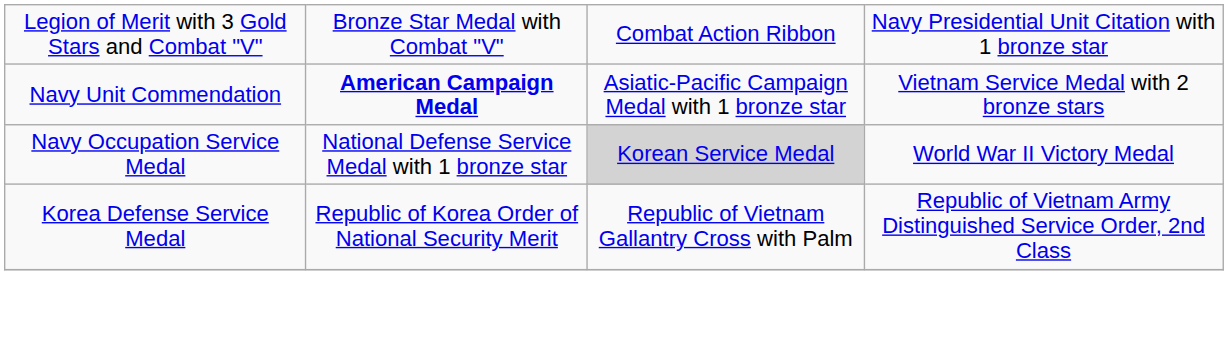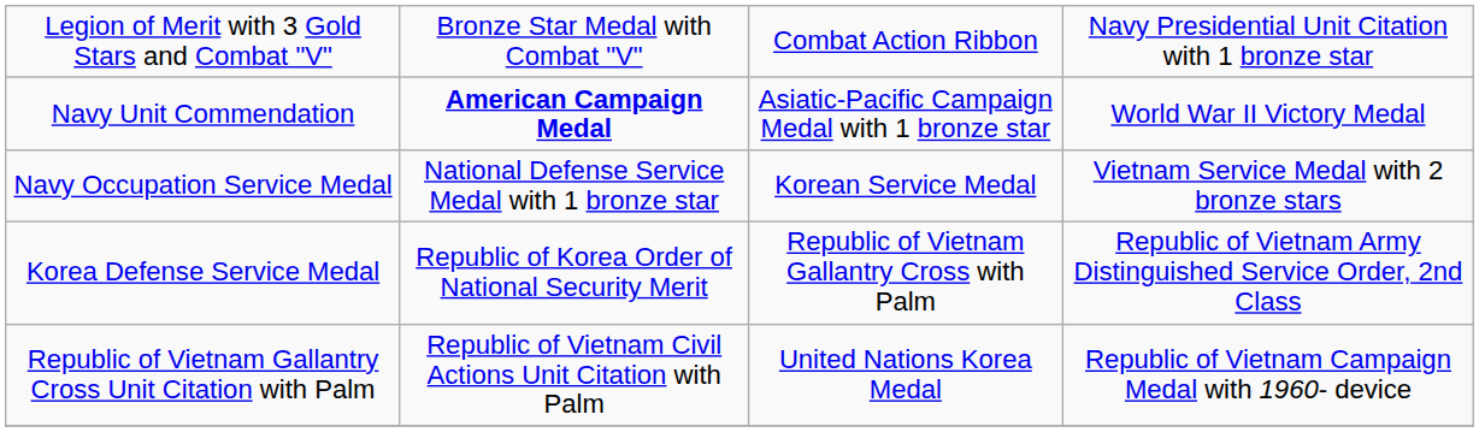Navy Unit Commendation | column 4: Vietnam Service Medal with 2 bronze stars -> World War II Victory Medal
Navy Occupation Service Medal | column 3: lightgrey background -> no background
Navy Occupation Service Medal | column 4: World War II Victory Medal -> Vietnam Service Medal with 2 bronze stars
+ row: Republic of Vietnam Gallantry Cross Unit Citation with Palm | Republic of Vietnam Civil Actions Unit Citation with Palm | United Nations Korea Medal | Republic of Vietnam Campaign Medal with 1960- device
